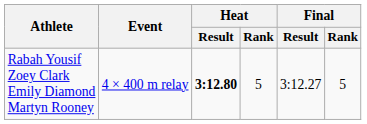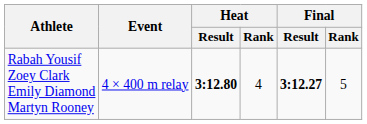Rabah Yousif Zoey Clark Emily Diamond Martyn Rooney | Heat / Rank: 5 -> 4
Rabah Yousif Zoey Clark Emily Diamond Martyn Rooney | Final / Result: normal -> bold
